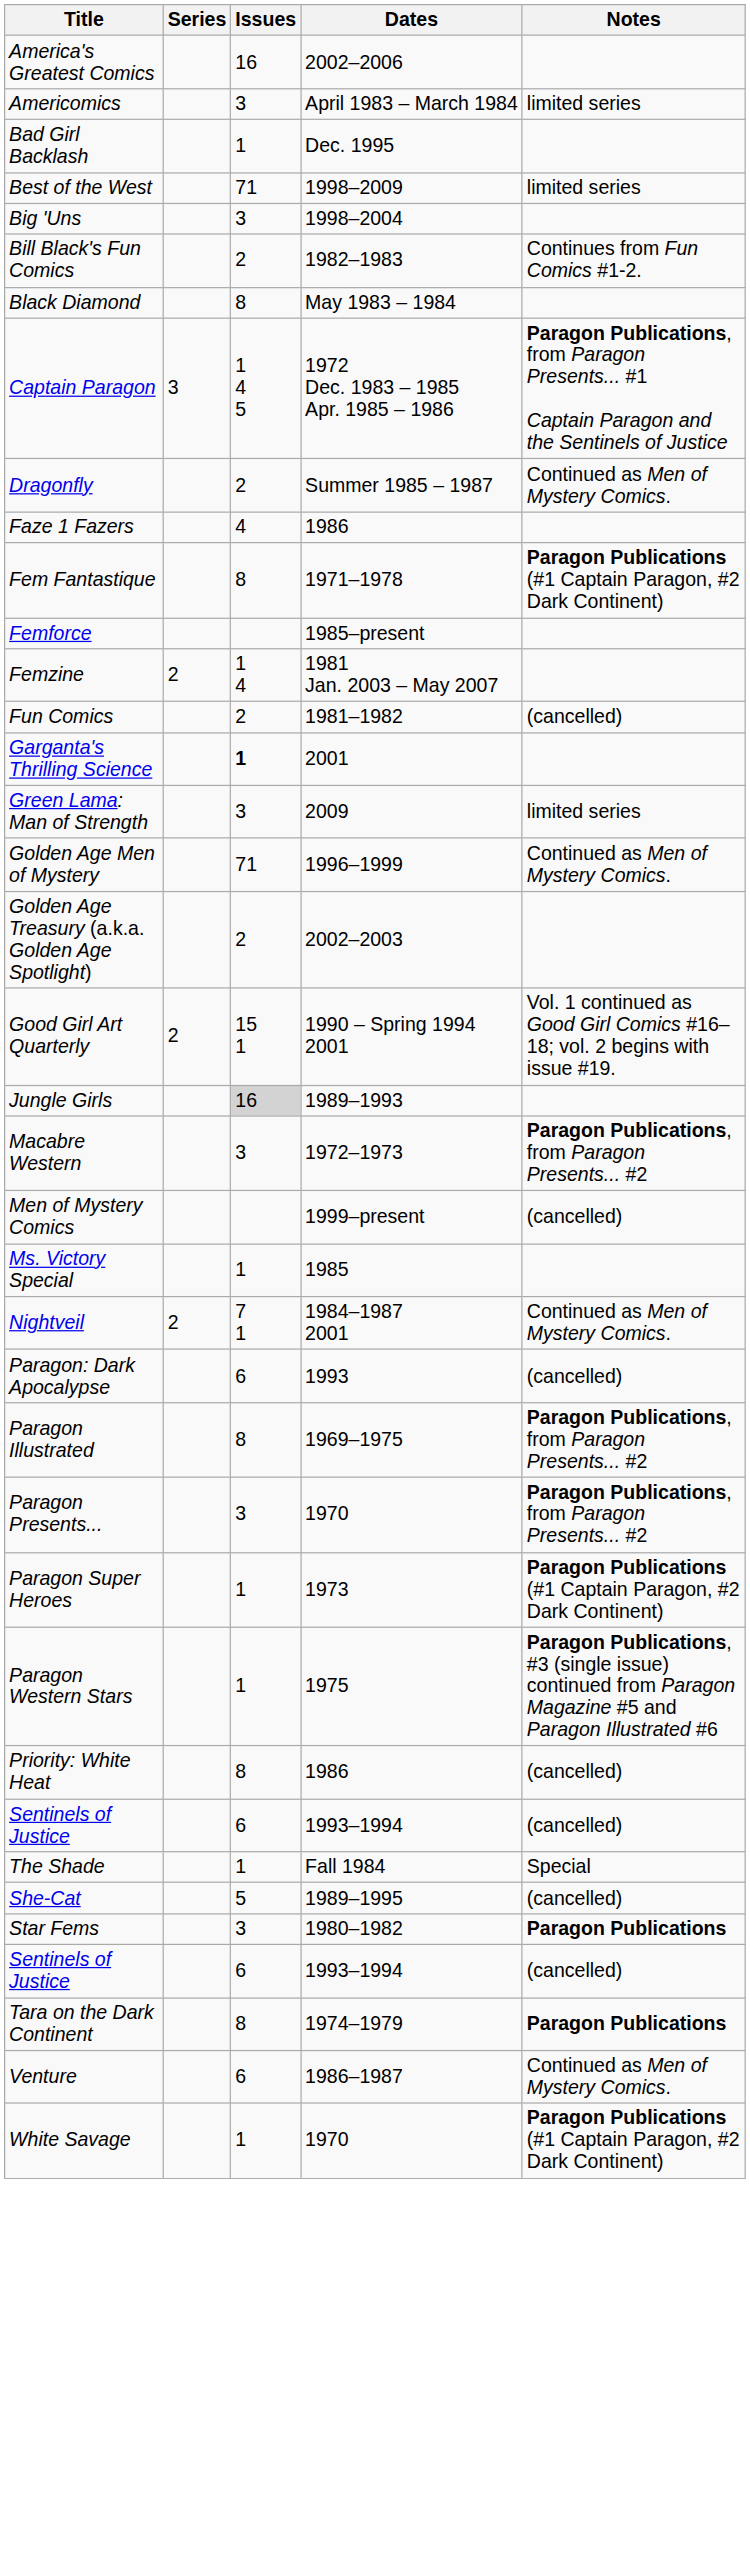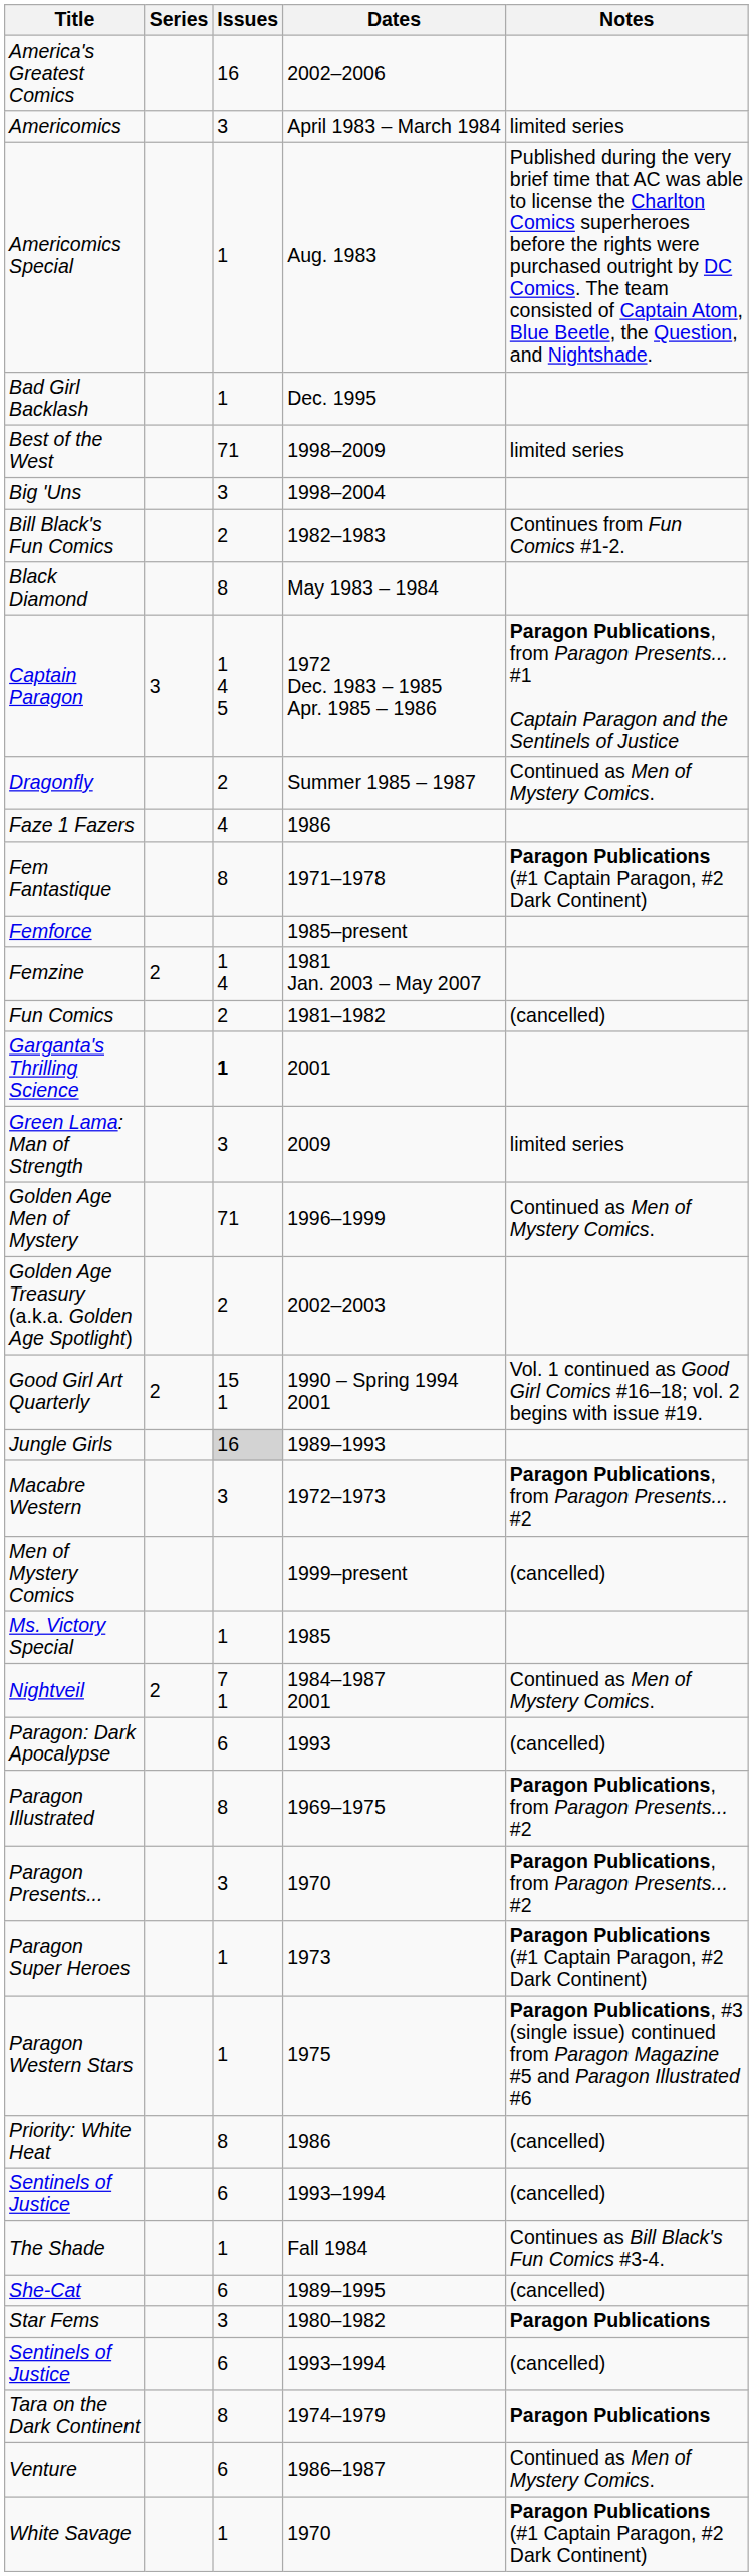+ row: Americomics Special | 1 | Aug. 1983 | Published during the very brief time that AC was able to license the Charlton Comics superheroes before the rights were purchased outright by DC Comics. The team consisted of Captain Atom, Blue Beetle, the Question, and Nightshade.
The Shade | Notes: Special -> Continues as Bill Black's Fun Comics #3-4.
She-Cat | Issues: 5 -> 6
